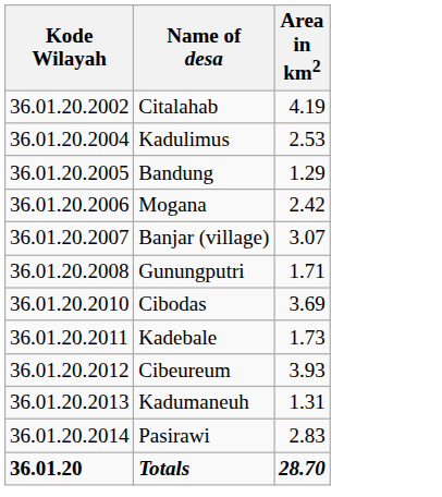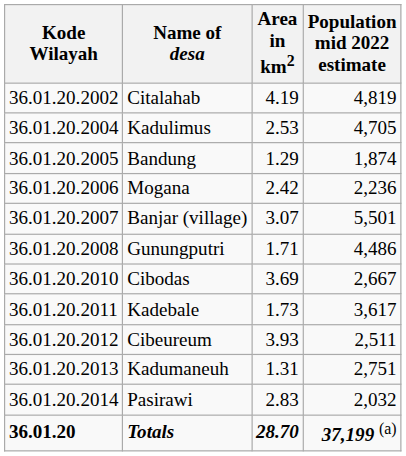+ column: Population mid 2022 estimate | 4,819 | 4,705 | 1,874 | 2,236 | 5,501 | 4,486 | 2,667 | 3,617 | 2,511 | 2,751 | 2,032 | 37,199 (a)
